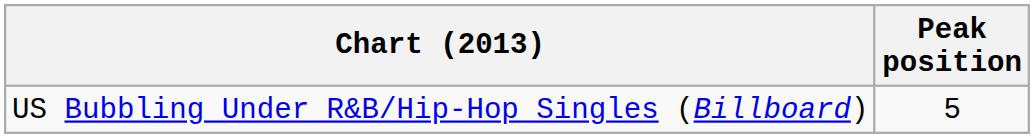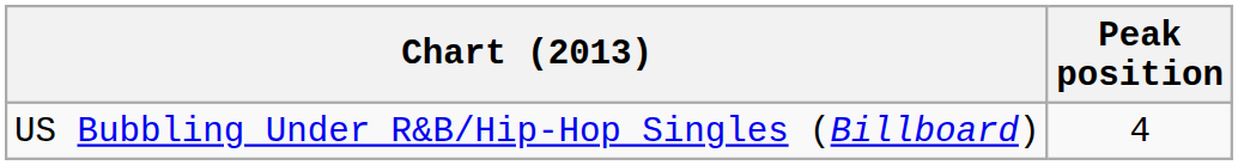US Bubbling Under R&B/Hip-Hop Singles (Billboard) | Peak position: 5 -> 4
